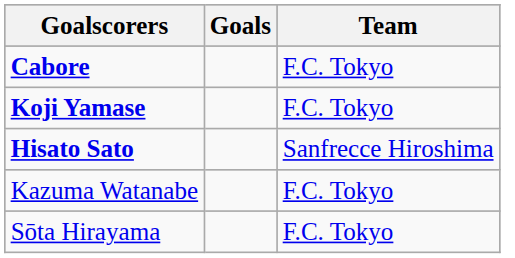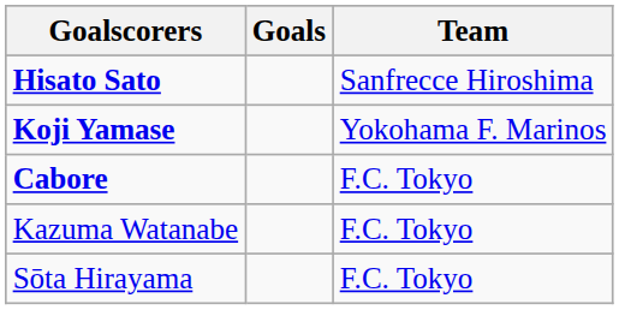rows swapped: Cabore <-> Hisato Sato
Koji Yamase | Team: F.C. Tokyo -> Yokohama F. Marinos
